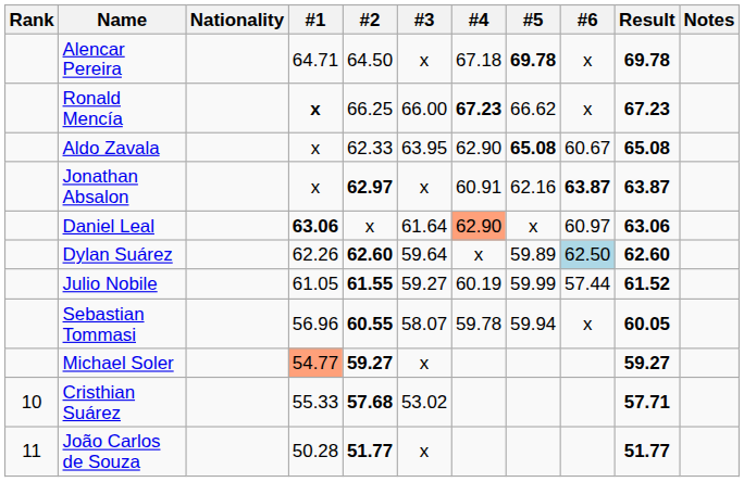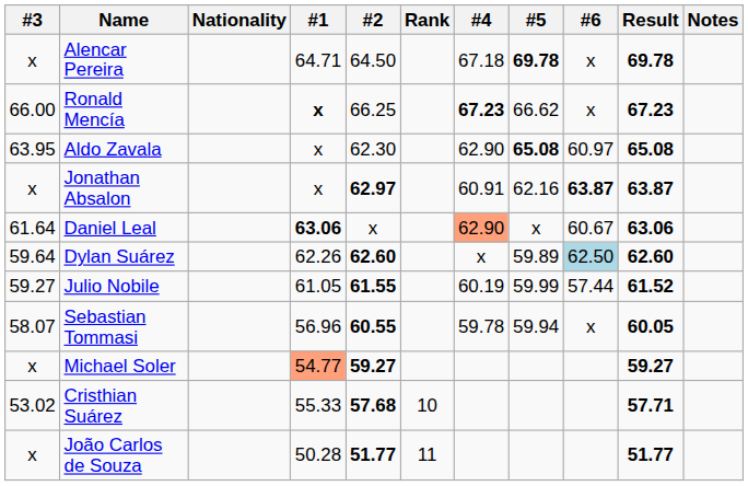columns swapped: Rank <-> #3
Aldo Zavala | #2: 62.33 -> 62.30
Aldo Zavala | #6: 60.67 -> 60.97
Daniel Leal | #6: 60.97 -> 60.67
